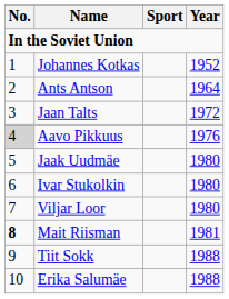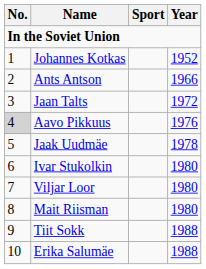Ants Antson | Year: 1964 -> 1966
Jaak Uudmäe | Year: 1980 -> 1978
Mait Riisman | No.: bold -> normal
Mait Riisman | Year: 1981 -> 1980
